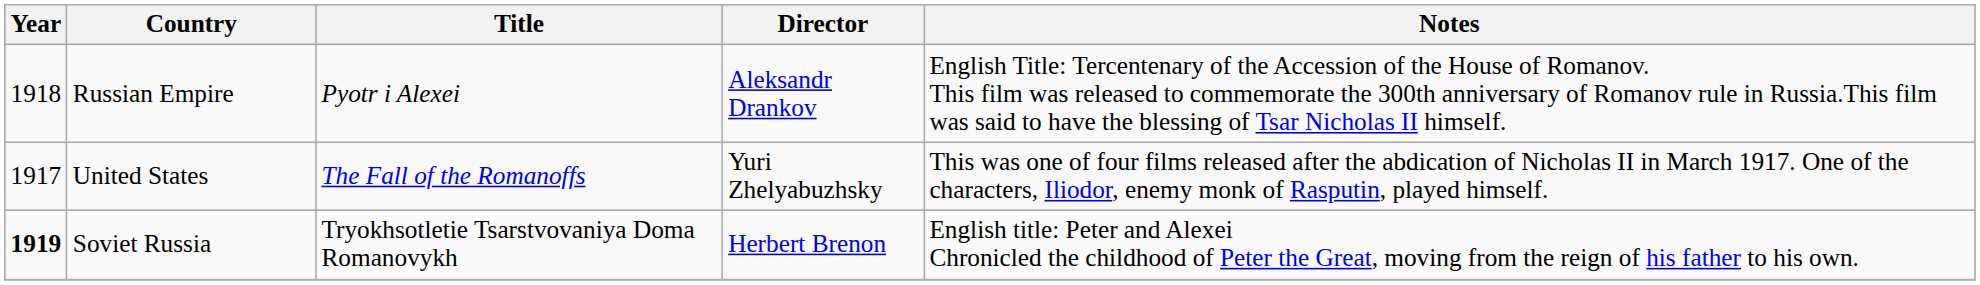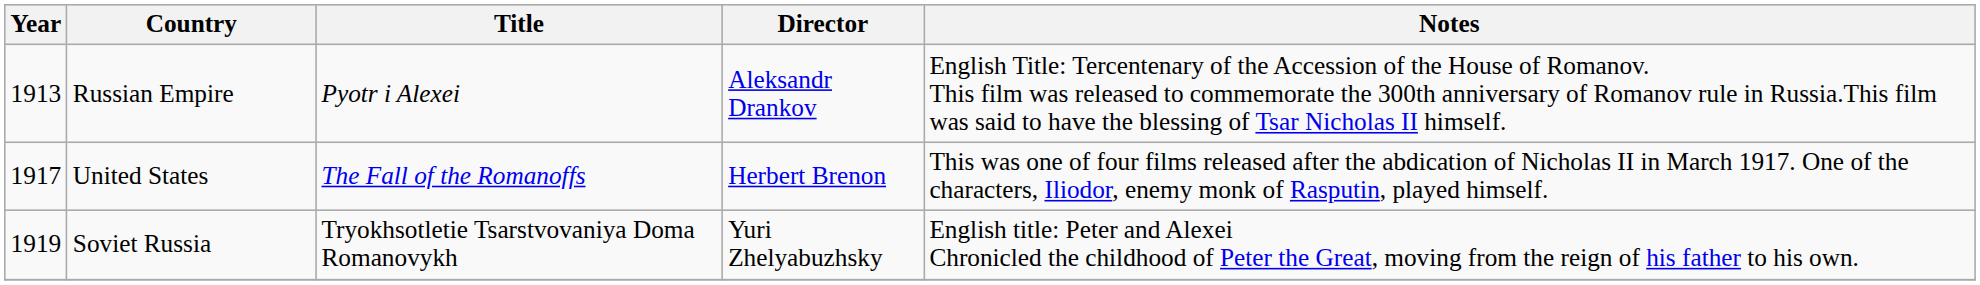Russian Empire | Year: 1918 -> 1913
United States | Director: Yuri Zhelyabuzhsky -> Herbert Brenon
Soviet Russia | Year: bold -> normal
Soviet Russia | Director: Herbert Brenon -> Yuri Zhelyabuzhsky
